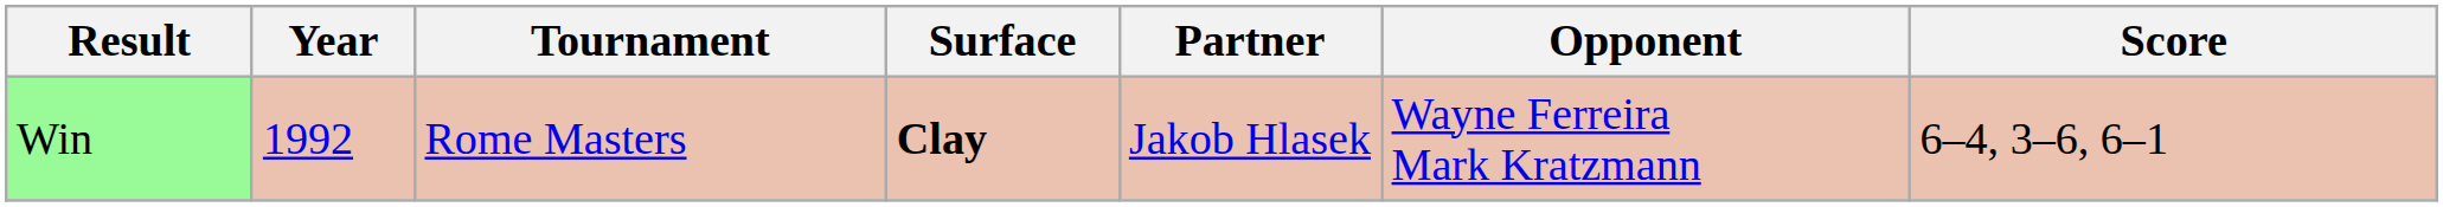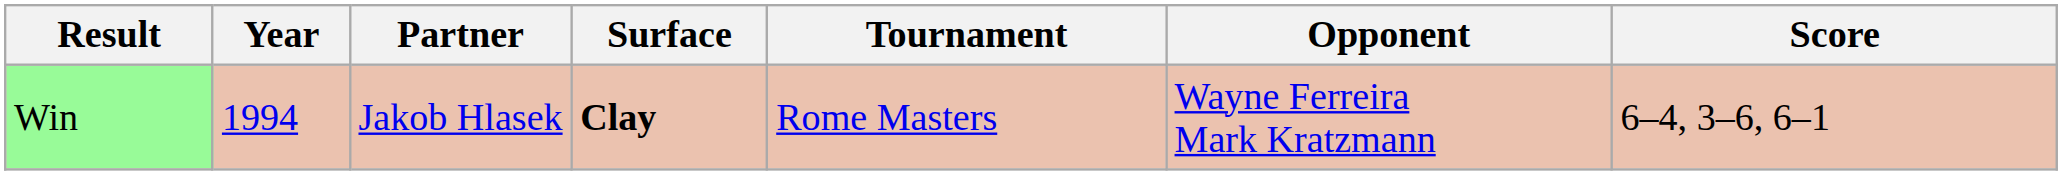columns swapped: Tournament <-> Partner
Win | Year: 1992 -> 1994
